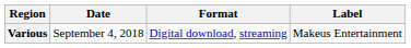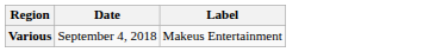- column: Format | Digital download, streaming
